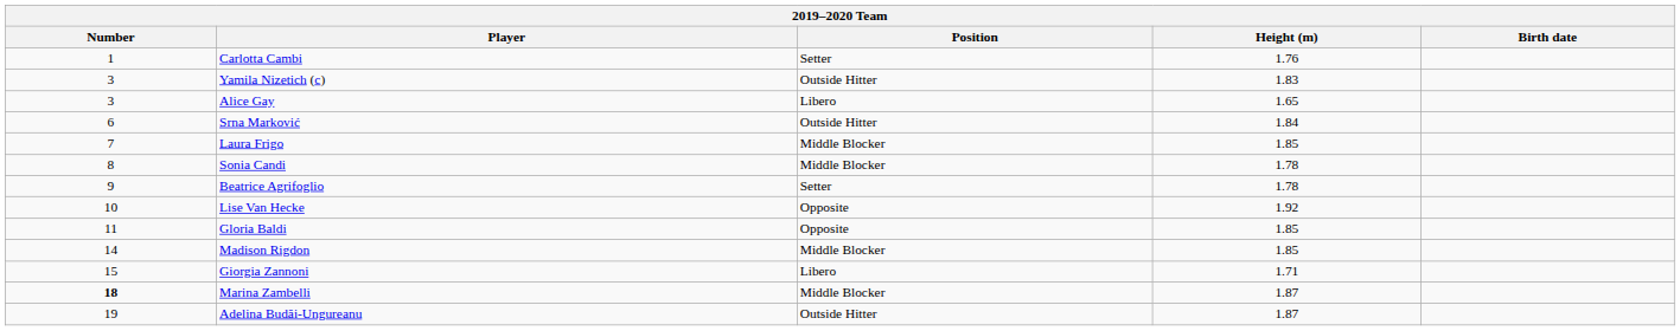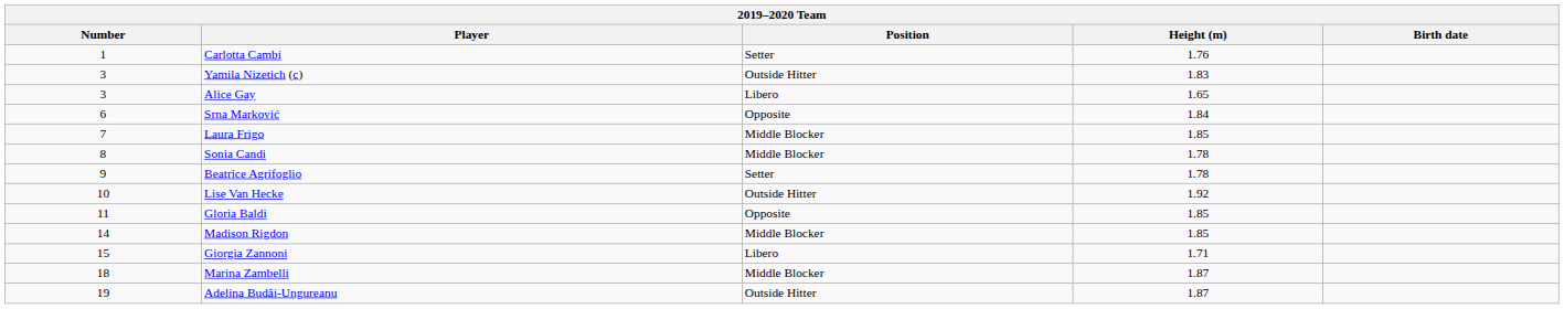Srna Marković | Position: Outside Hitter -> Opposite
Lise Van Hecke | Position: Opposite -> Outside Hitter
Marina Zambelli | Number: bold -> normal
